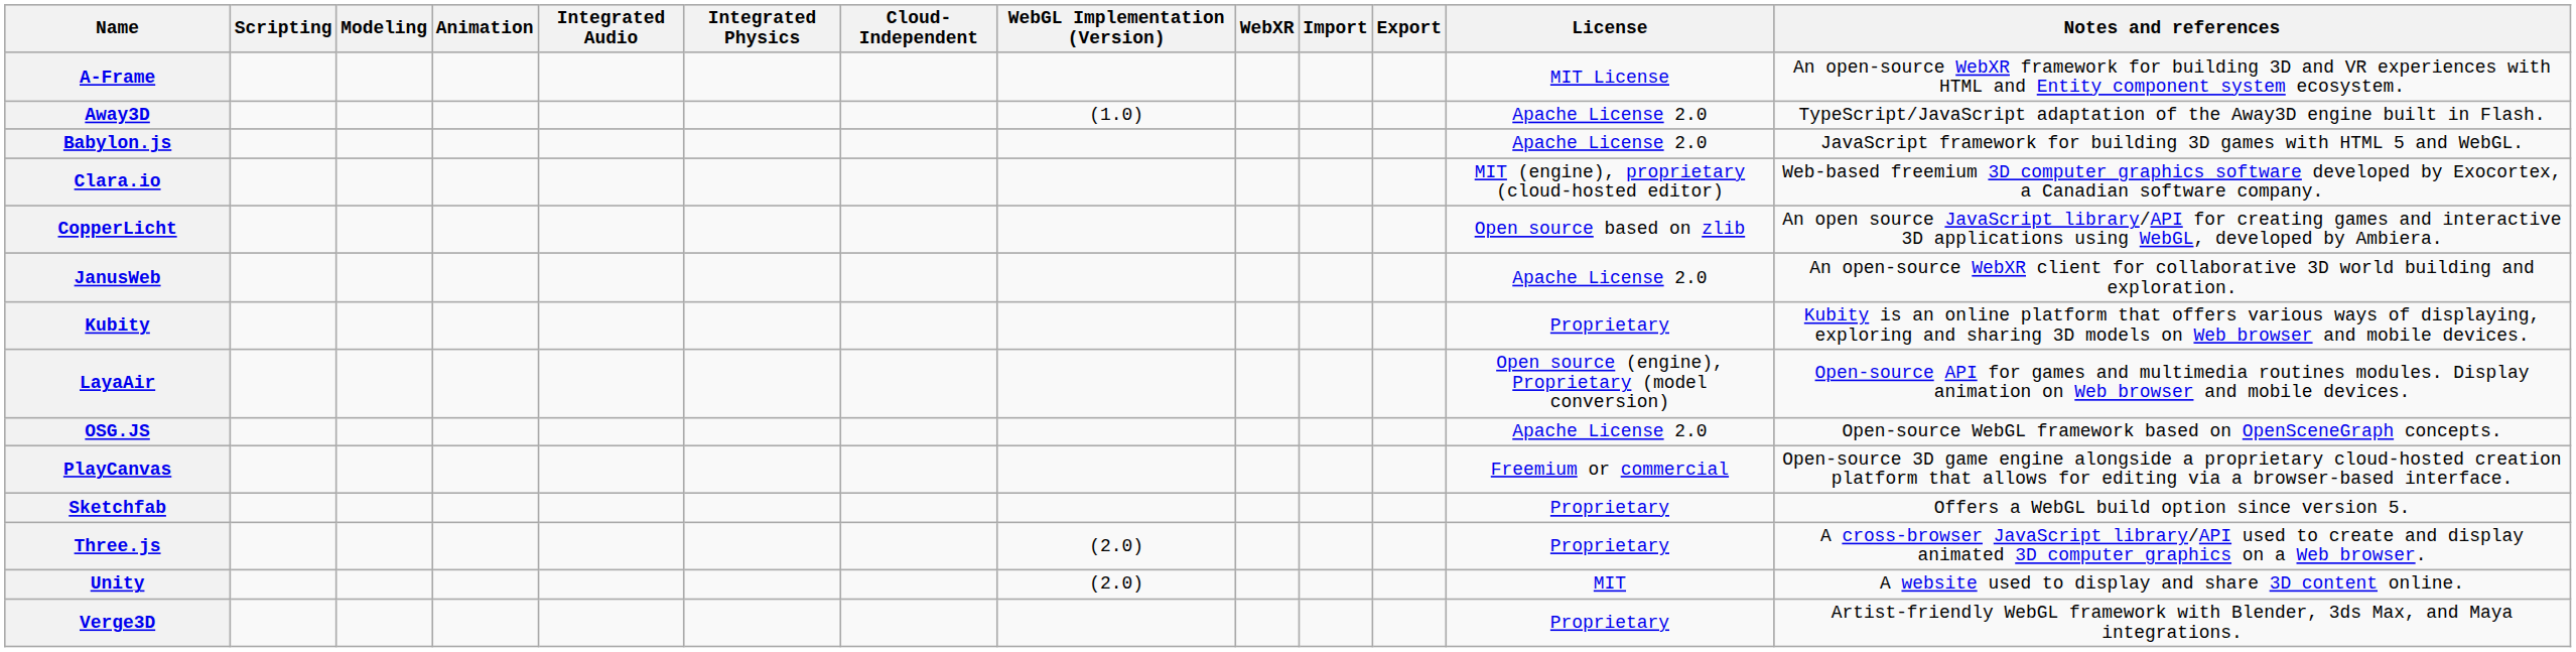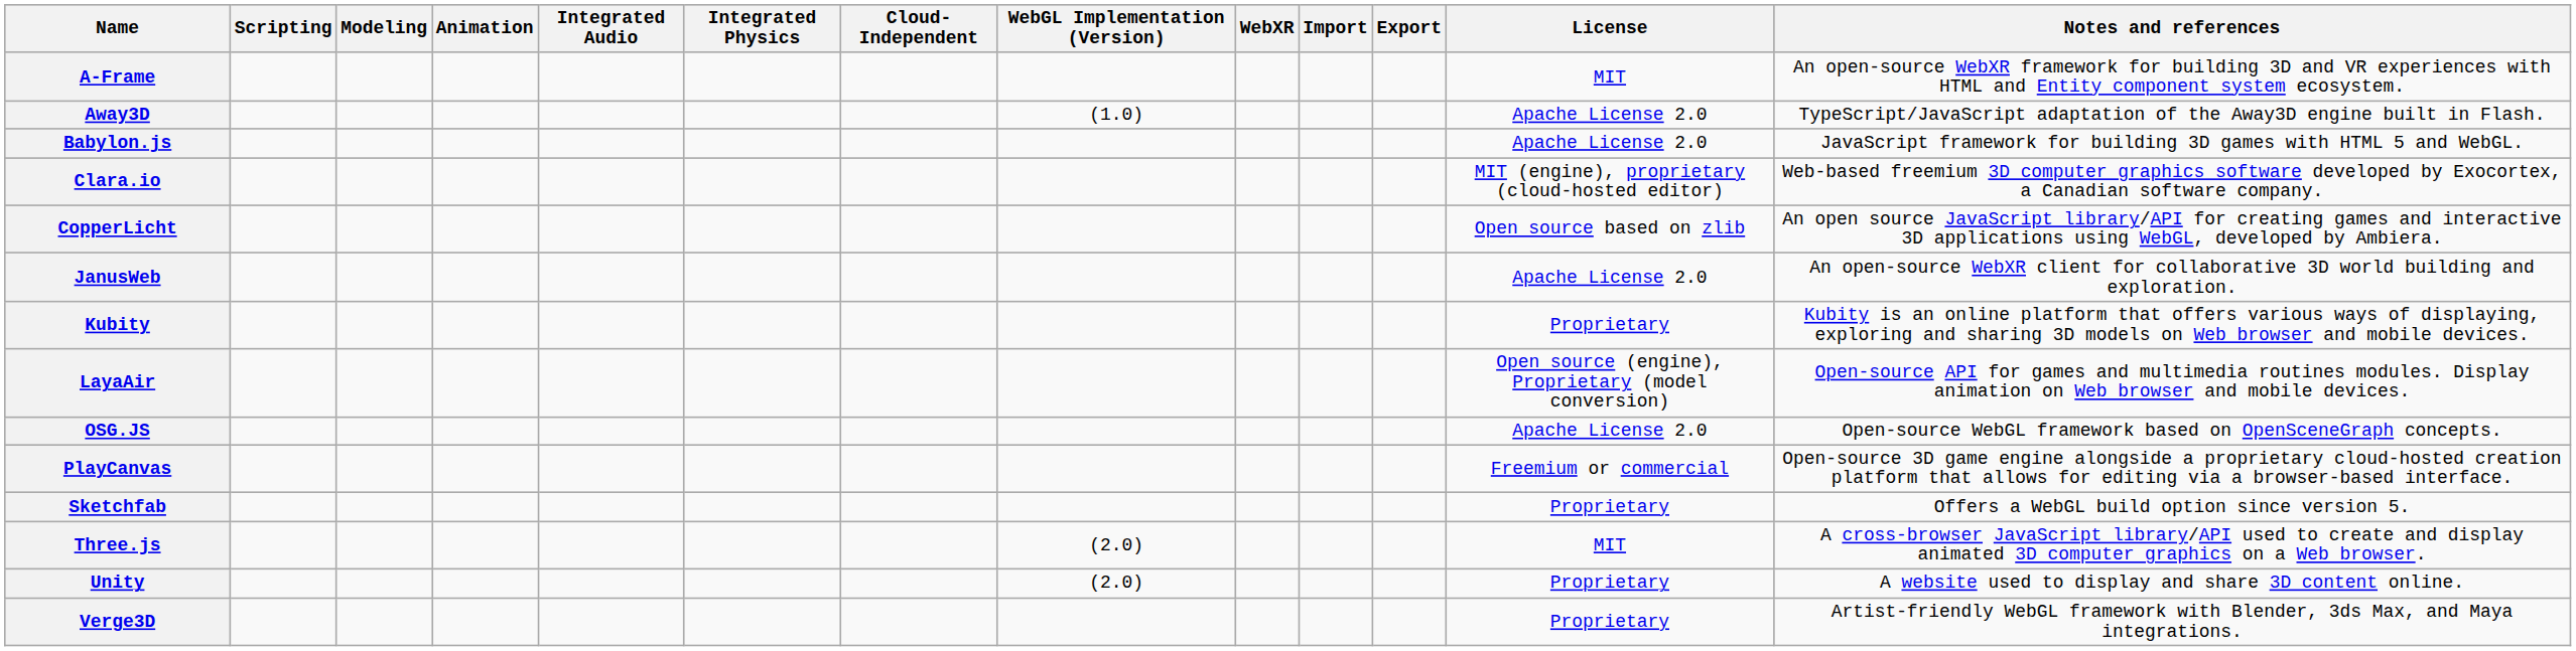A-Frame | License: MIT License -> MIT
Three.js | License: Proprietary -> MIT
Unity | License: MIT -> Proprietary
